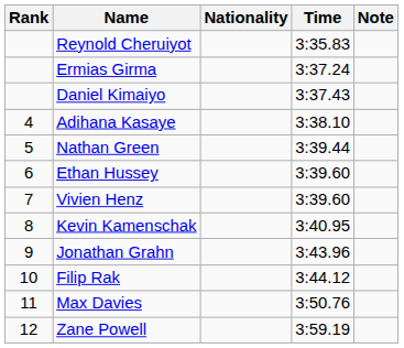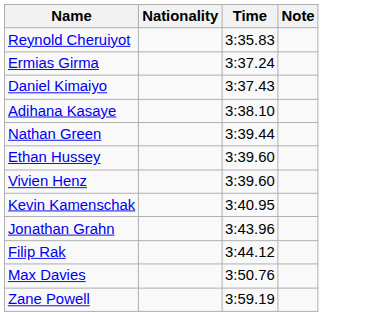- column: Rank | 4 | 5 | 6 | 7 | 8 | 9 | 10 | 11 | 12
